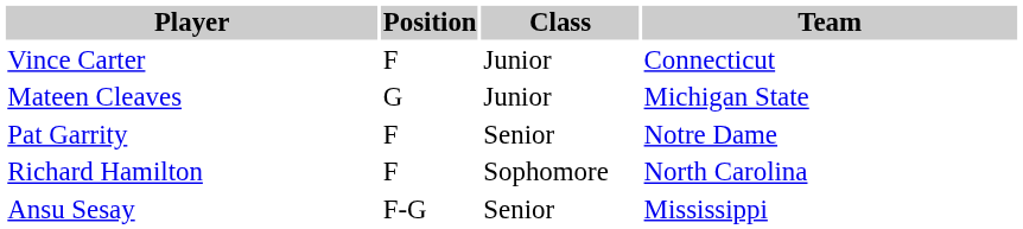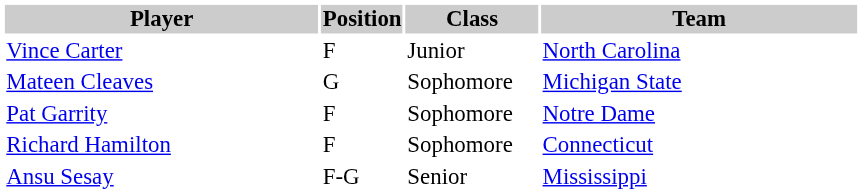Vince Carter | Team: Connecticut -> North Carolina
Mateen Cleaves | Class: Junior -> Sophomore
Pat Garrity | Class: Senior -> Sophomore
Richard Hamilton | Team: North Carolina -> Connecticut
